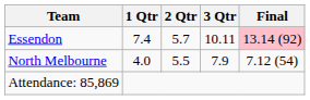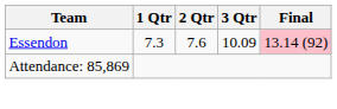Essendon | 1 Qtr: 7.4 -> 7.3
Essendon | 2 Qtr: 5.7 -> 7.6
Essendon | 3 Qtr: 10.11 -> 10.09
- row: North Melbourne | 4.0 | 5.5 | 7.9 | 7.12 (54)
